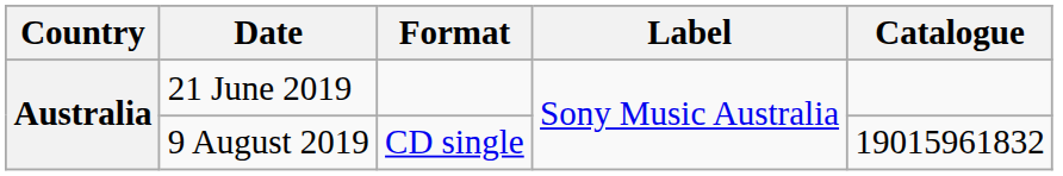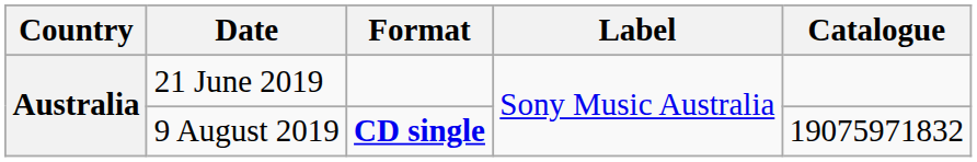9 August 2019 | Format: normal -> bold
9 August 2019 | Catalogue: 19015961832 -> 19075971832
